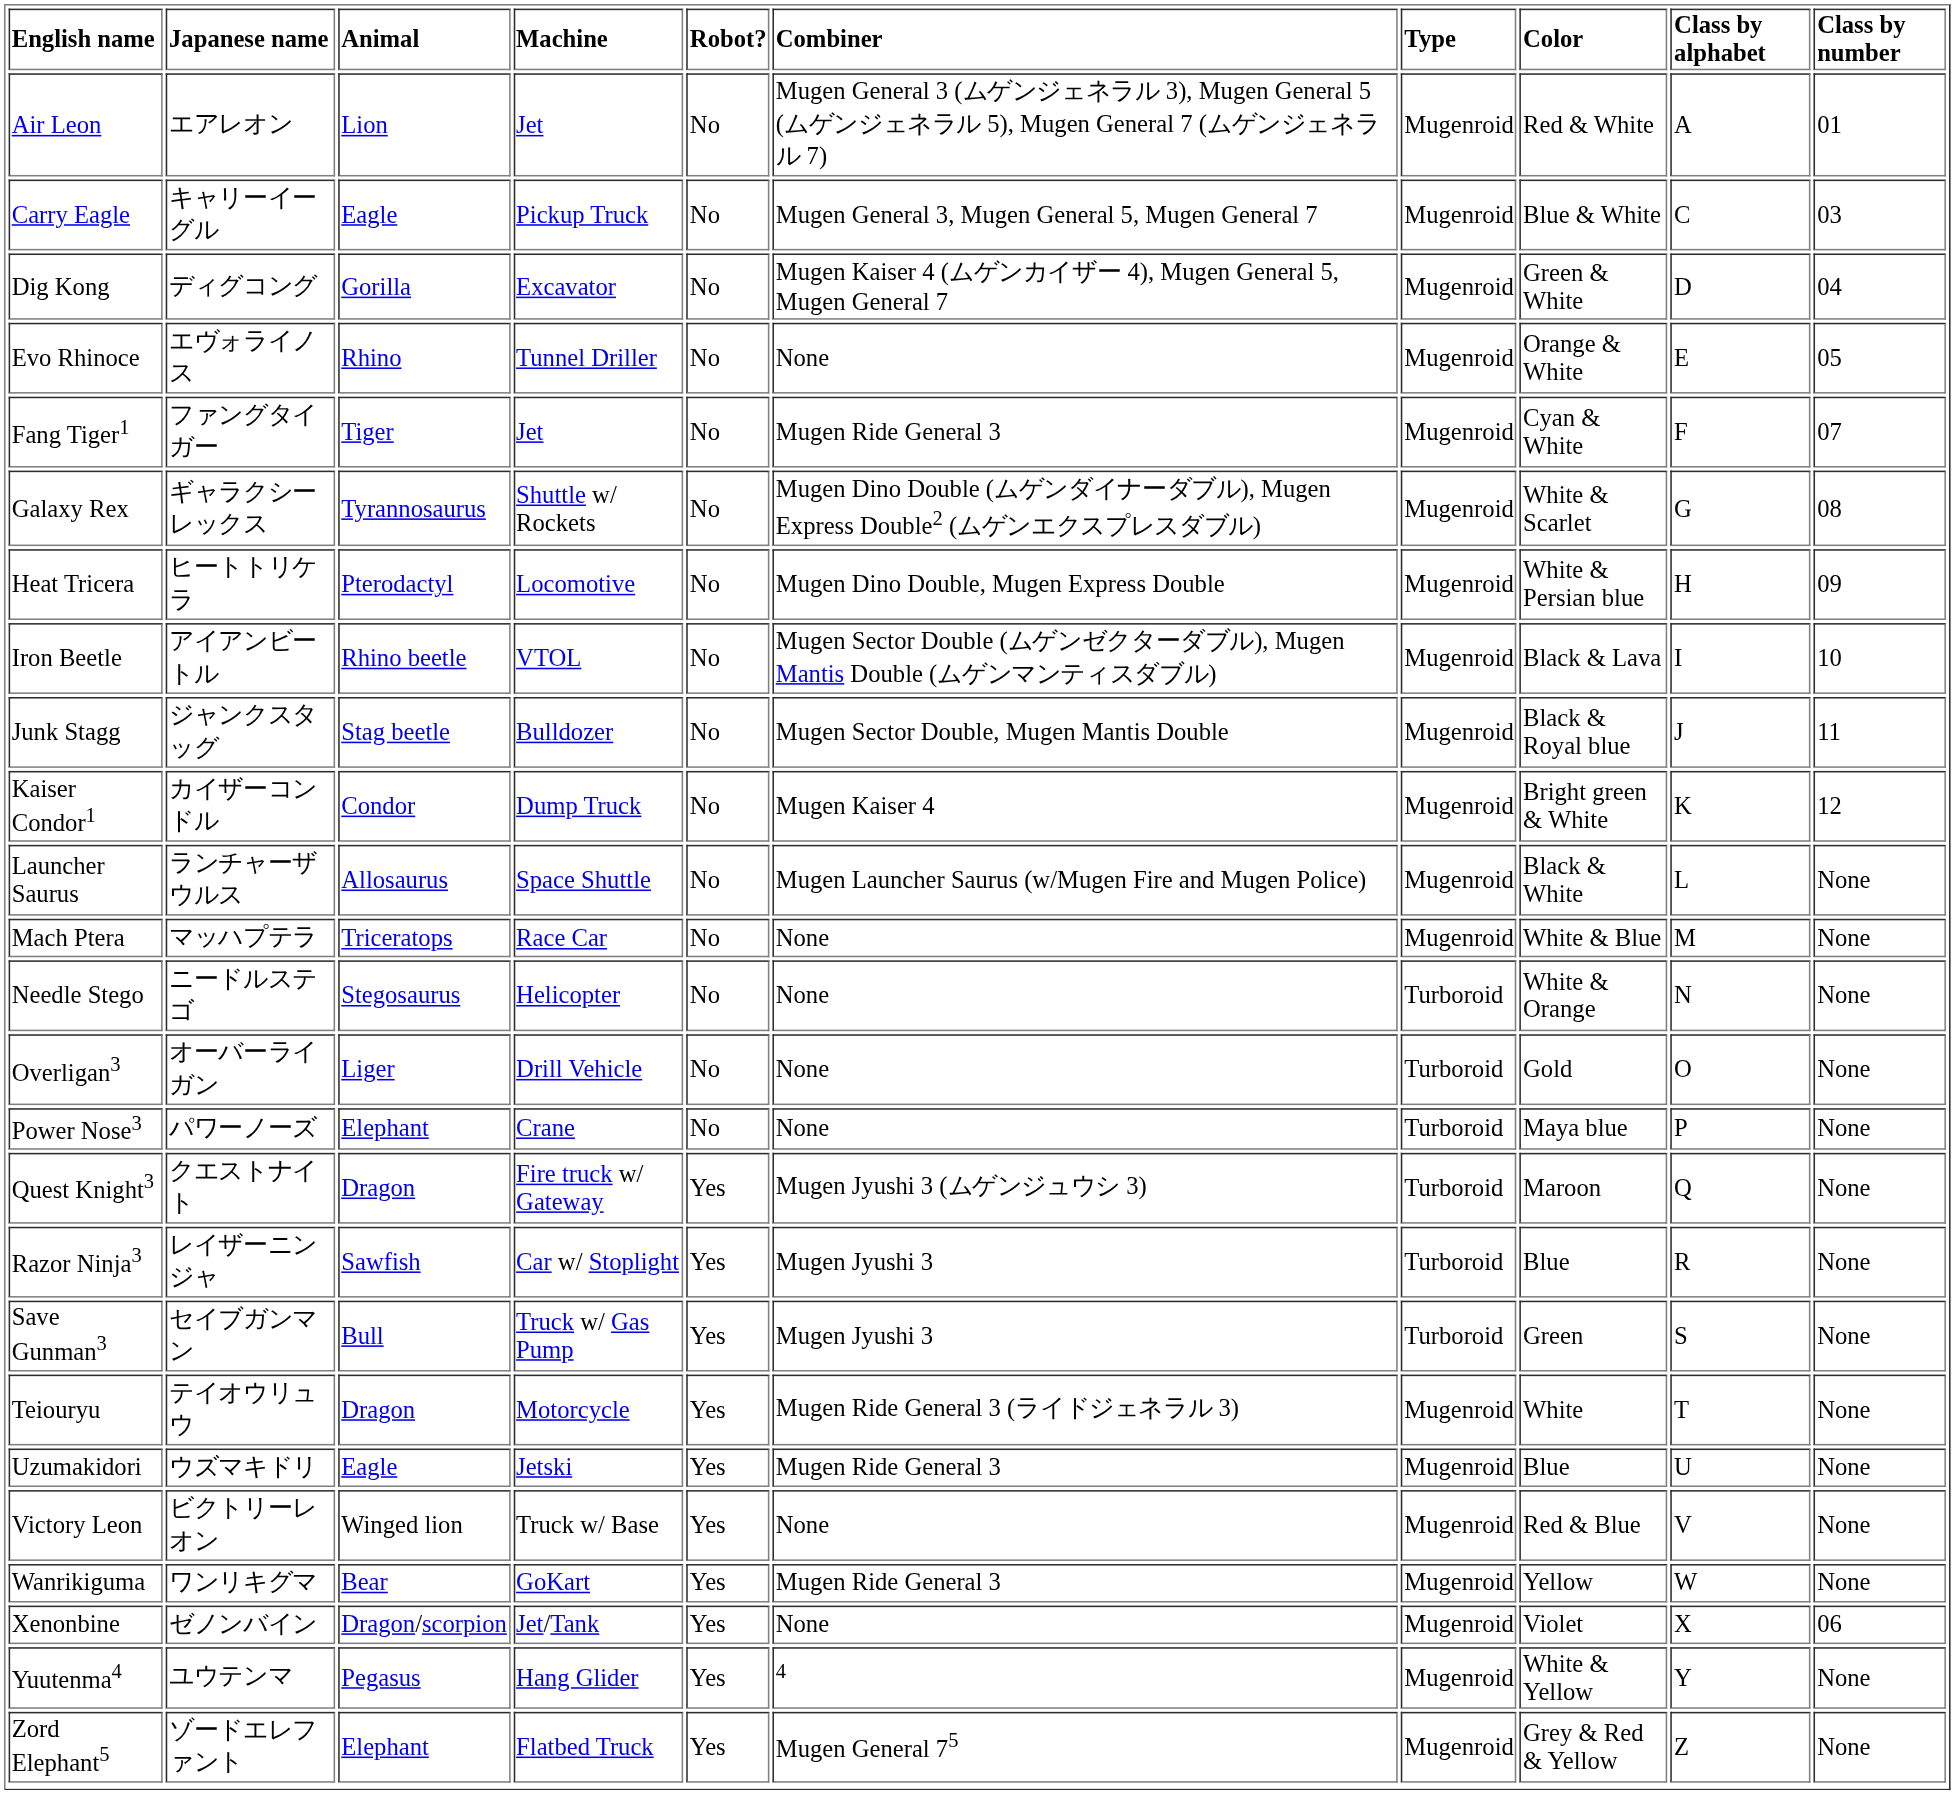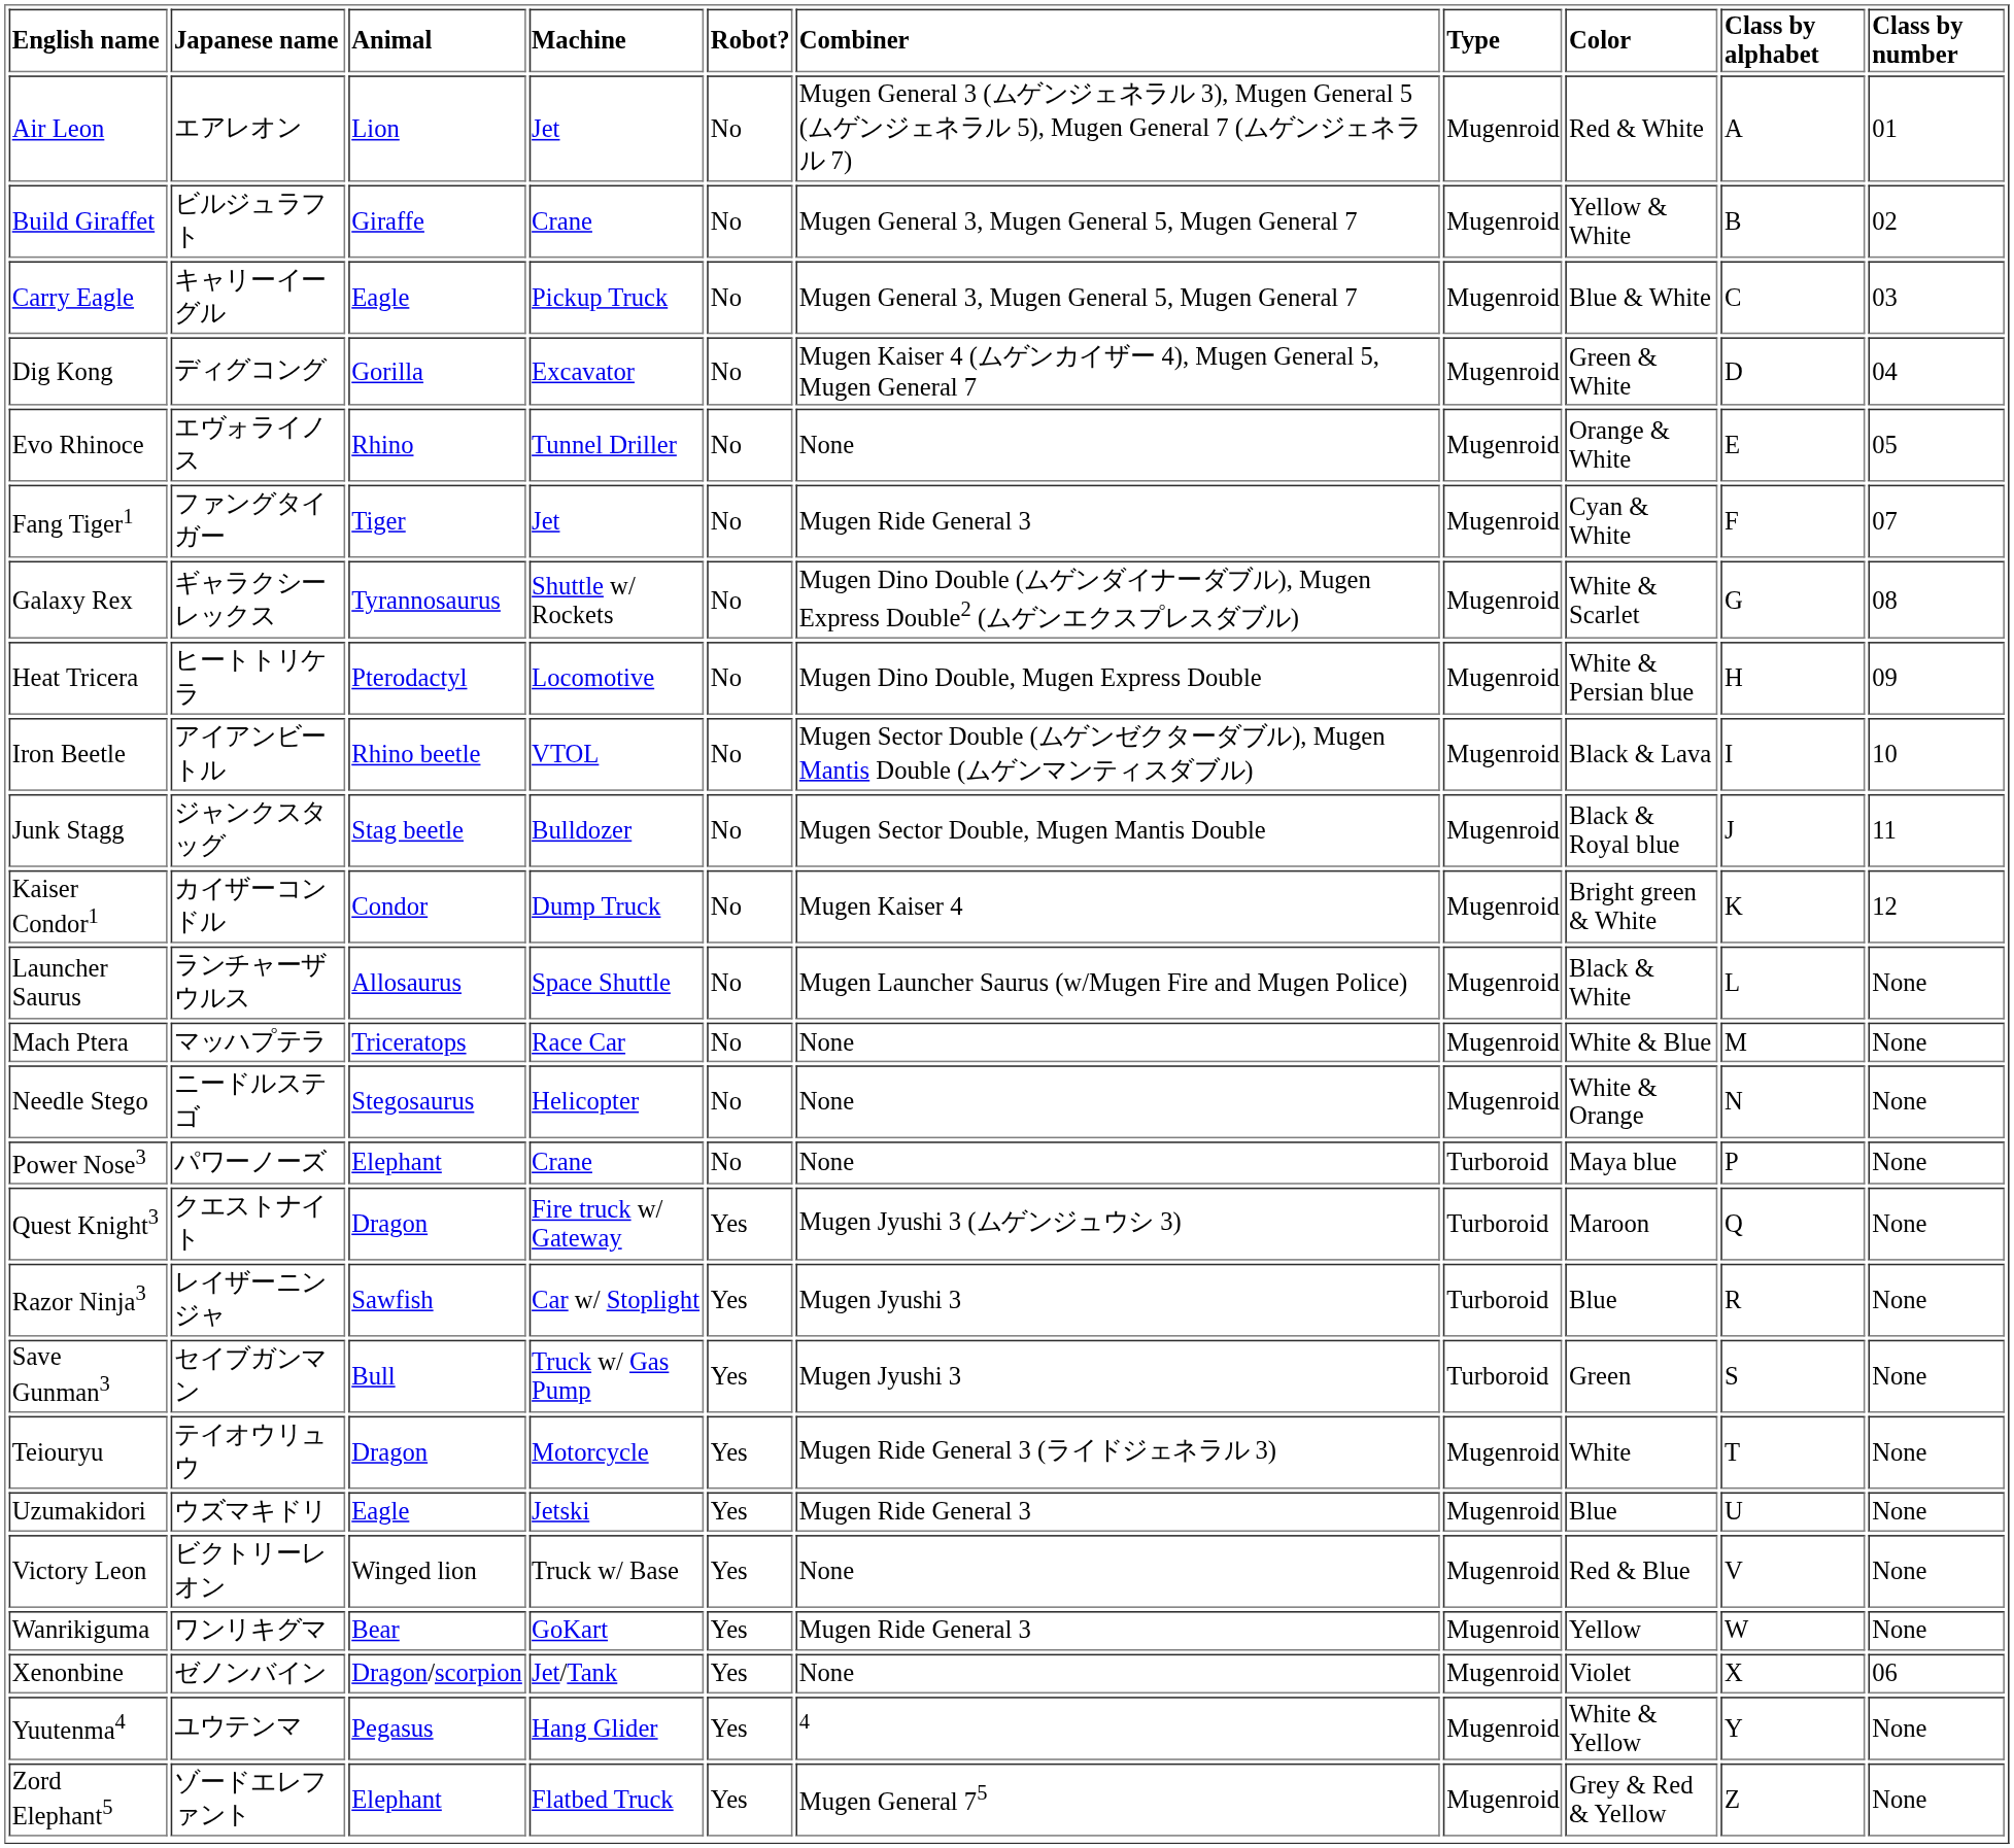+ row: Build Giraffet | ビルジュラフト | Giraffe | Crane | No | Mugen General 3, Mugen General 5, Mugen General 7 | Mugenroid | Yellow & White | B | 02
Needle Stego | Type: Turboroid -> Mugenroid
- row: Overligan3 | オーバーライガン | Liger | Drill Vehicle | No | None | Turboroid | Gold | O | None
